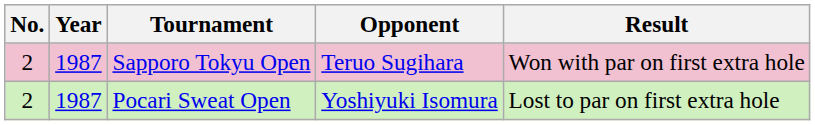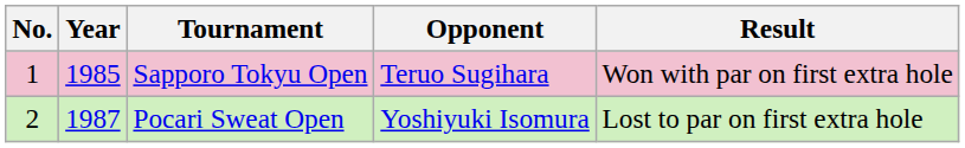Sapporo Tokyu Open | No.: 2 -> 1
Sapporo Tokyu Open | Year: 1987 -> 1985
